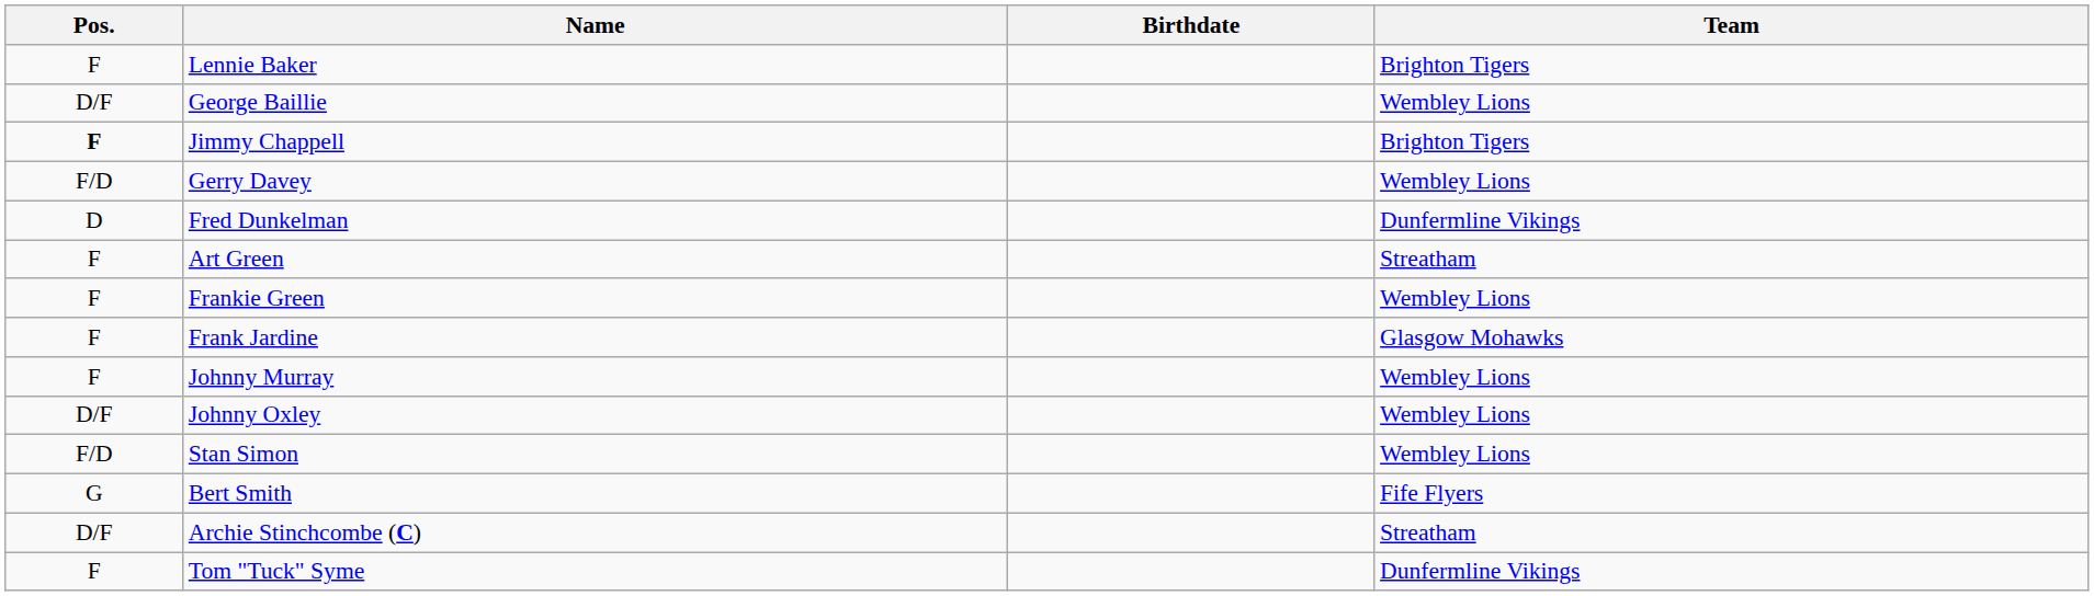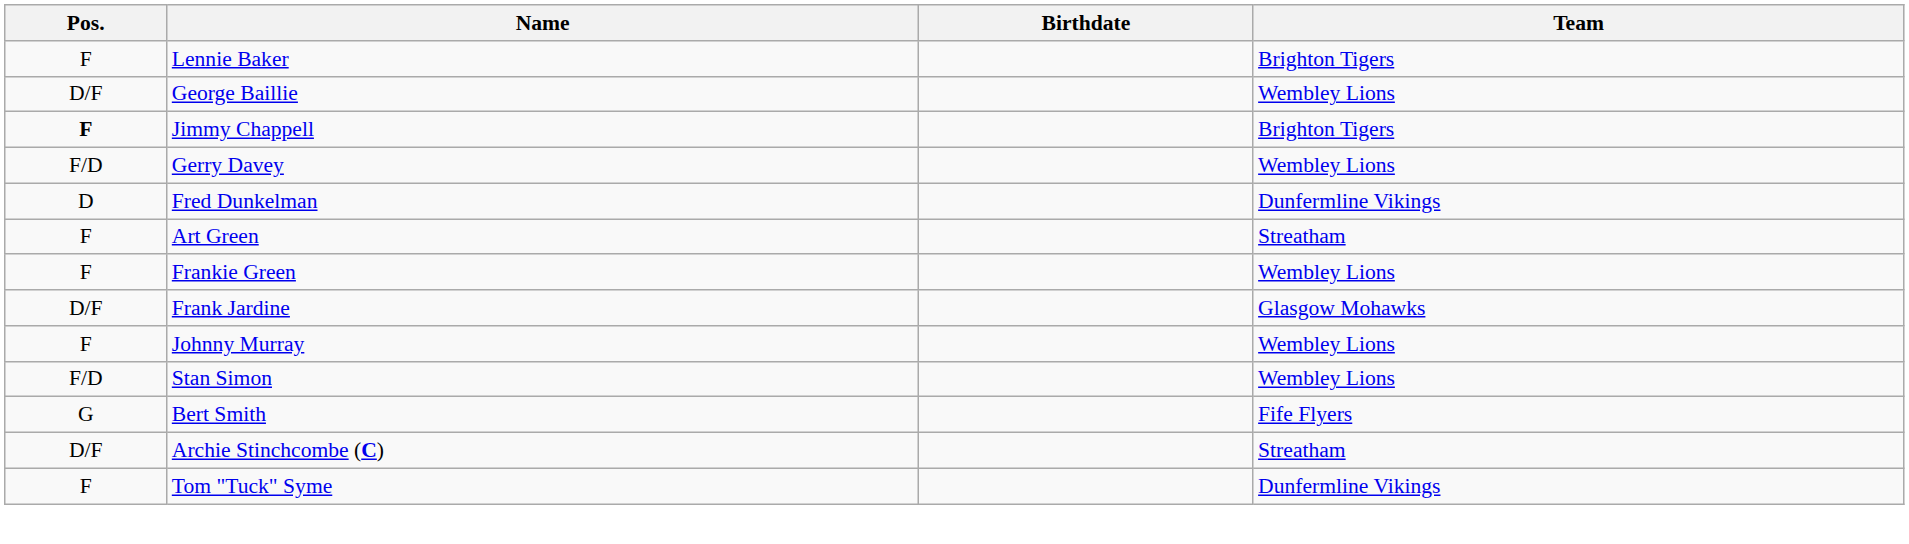Frank Jardine | Pos.: F -> D/F
- row: D/F | Johnny Oxley | Wembley Lions
